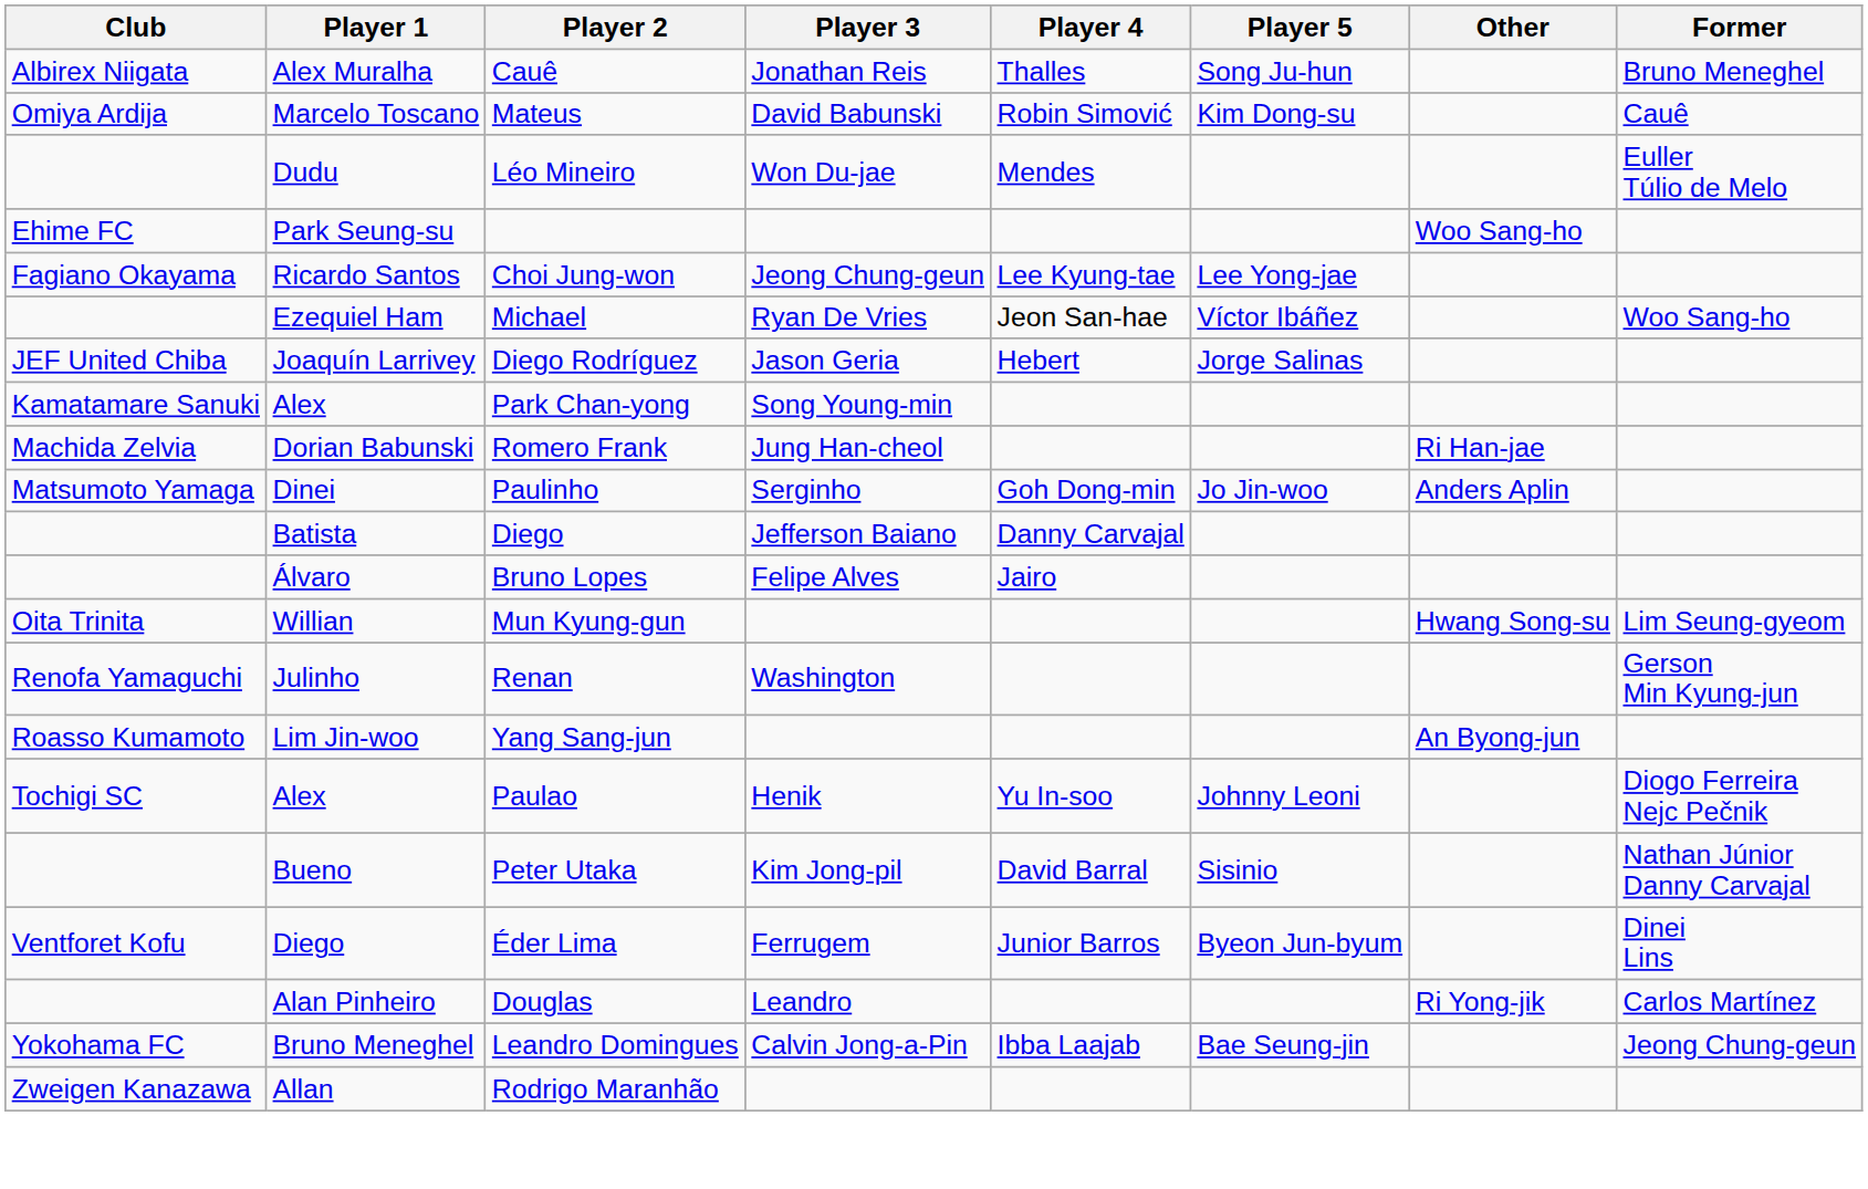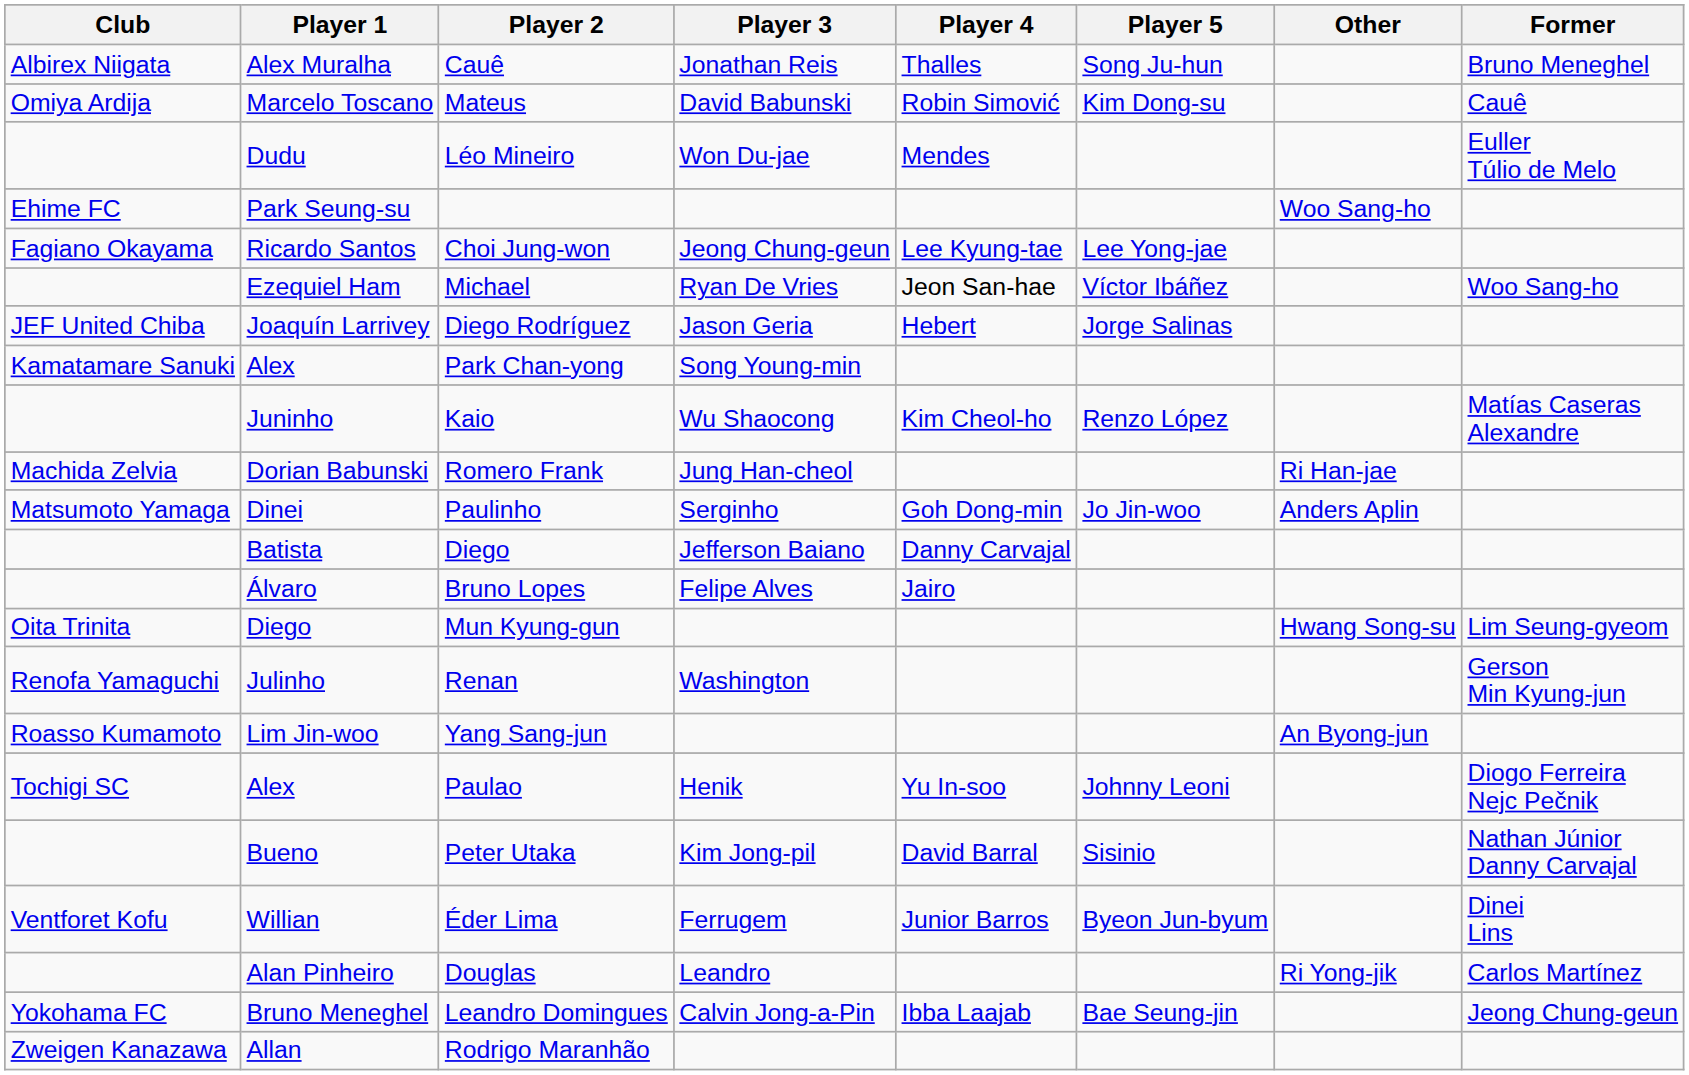+ row: Juninho | Kaio | Wu Shaocong | Kim Cheol-ho | Renzo López | Matías Caseras Alexandre
Mun Kyung-gun | Player 1: Willian -> Diego
Éder Lima | Player 1: Diego -> Willian
